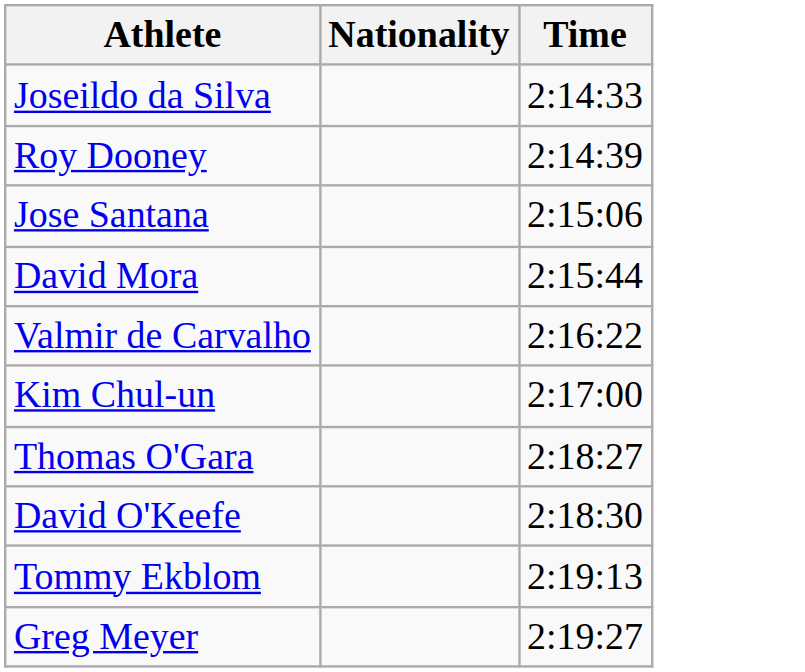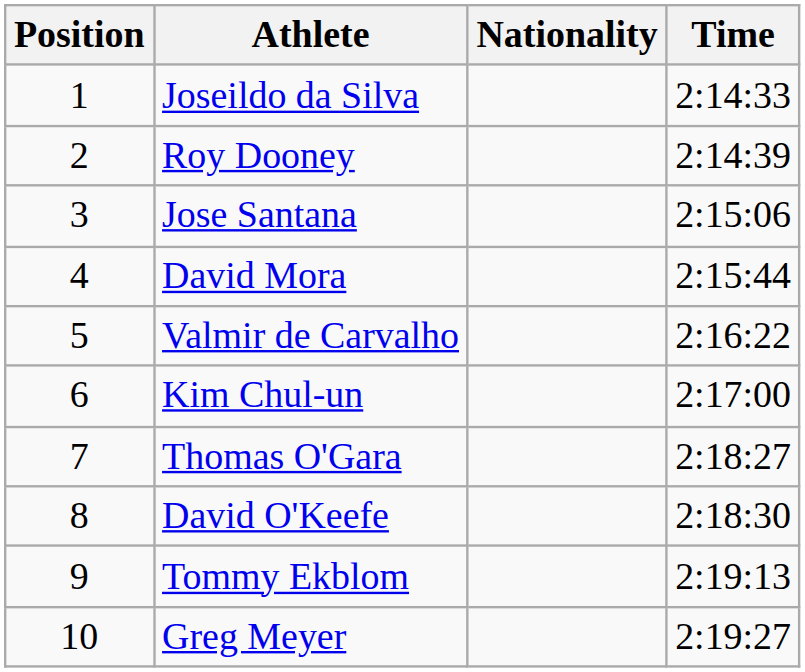+ column: Position | 1 | 2 | 3 | 4 | 5 | 6 | 7 | 8 | 9 | 10
